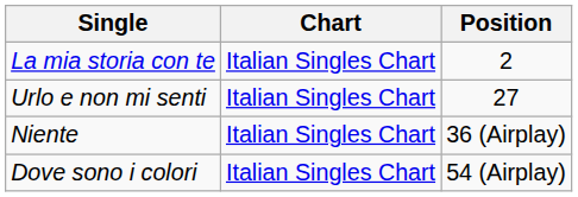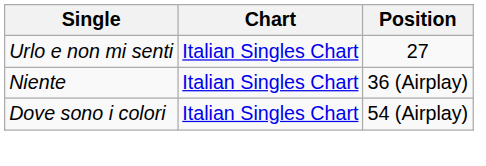- row: La mia storia con te | Italian Singles Chart | 2
